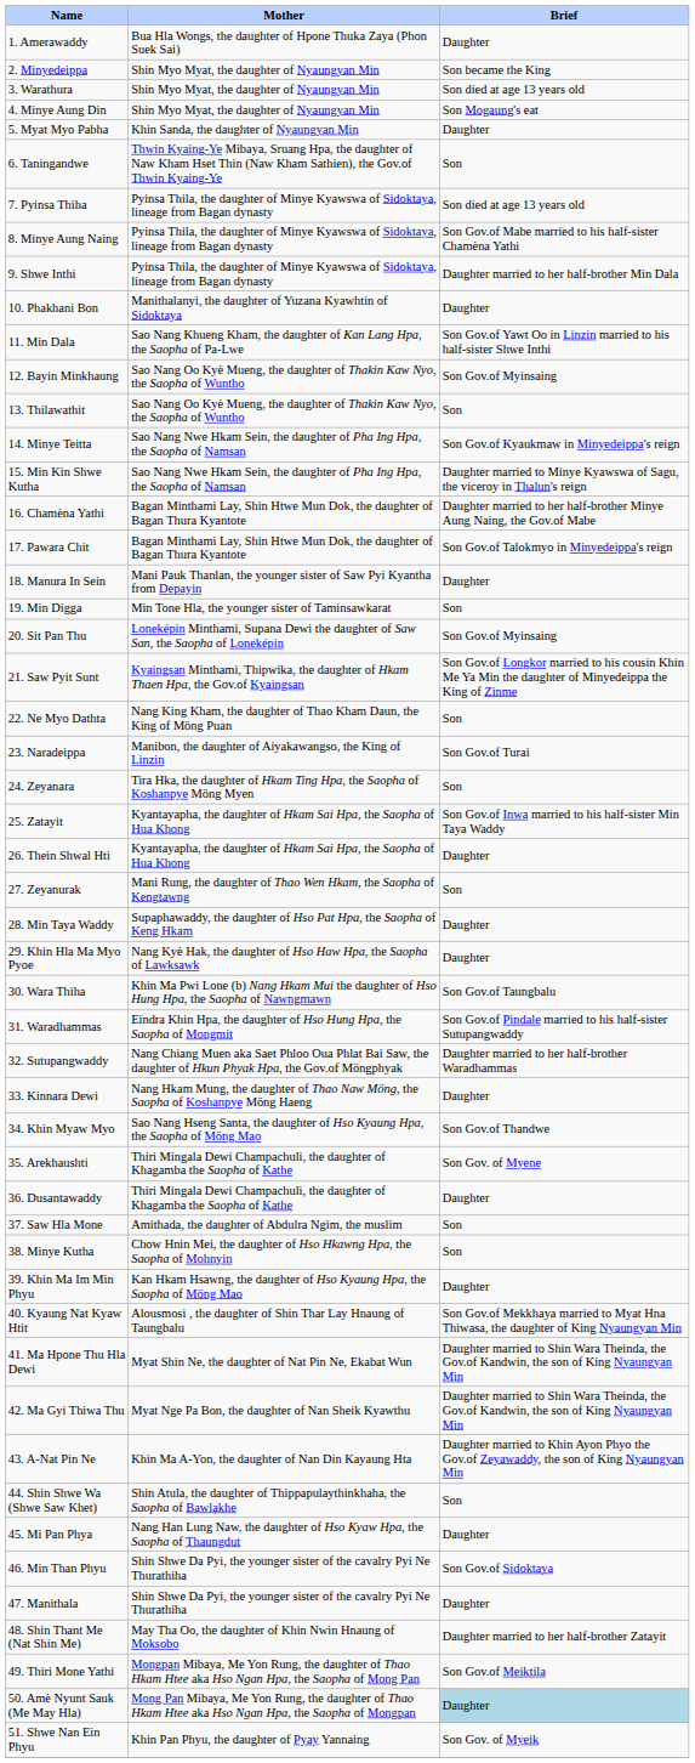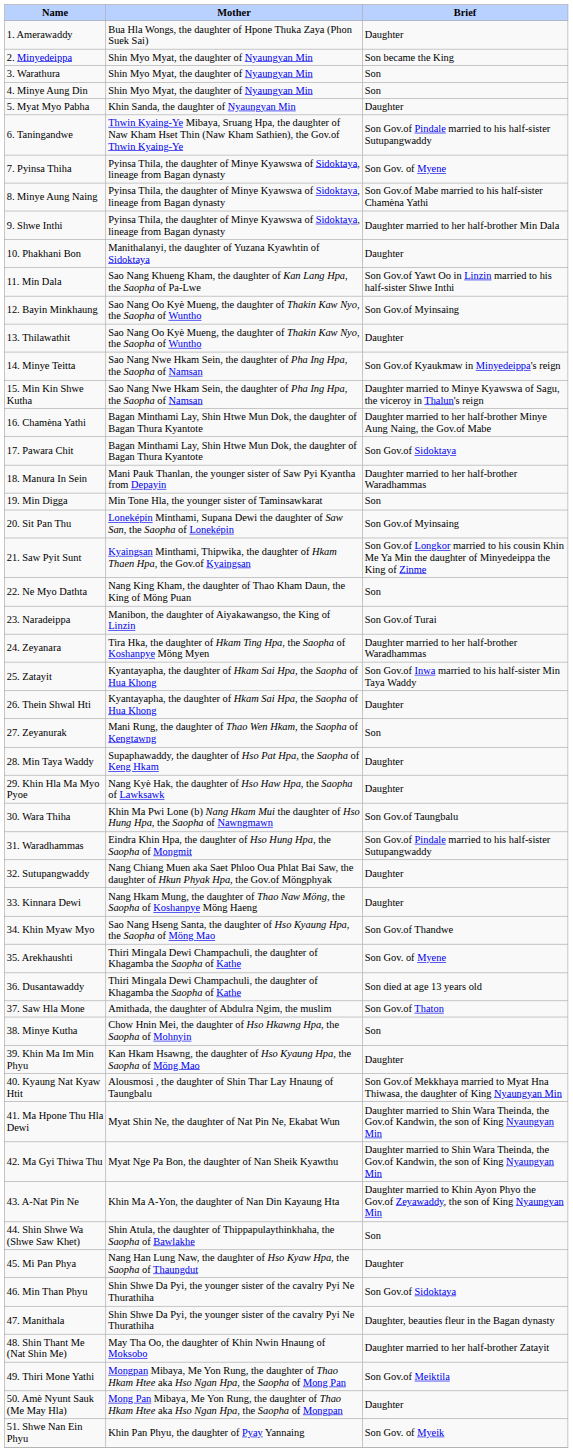3. Warathura | Brief: Son died at age 13 years old -> Son
4. Minye Aung Din | Brief: Son Mogaung's eat -> Son
6. Taningandwe | Brief: Son -> Son Gov.of Pindale married to his half-sister Sutupangwaddy
7. Pyinsa Thiha | Brief: Son died at age 13 years old -> Son Gov. of Myene
13. Thilawathit | Brief: Son -> Daughter
17. Pawara Chit | Brief: Son Gov.of Talokmyo in Minyedeippa's reign -> Son Gov.of Sidoktaya
18. Manura In Sein | Brief: Daughter -> Daughter married to her half-brother Waradhammas
24. Zeyanara | Brief: Son -> Daughter married to her half-brother Waradhammas
32. Sutupangwaddy | Brief: Daughter married to her half-brother Waradhammas -> Daughter
36. Dusantawaddy | Brief: Daughter -> Son died at age 13 years old
37. Saw Hla Mone | Brief: Son -> Son Gov.of Thaton
47. Manithala | Brief: Daughter -> Daughter, beauties fleur in the Bagan dynasty
50. Amè Nyunt Sauk (Me May Hla) | Brief: lightblue background -> no background
